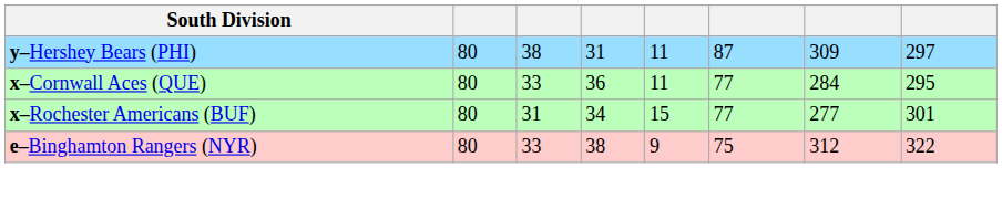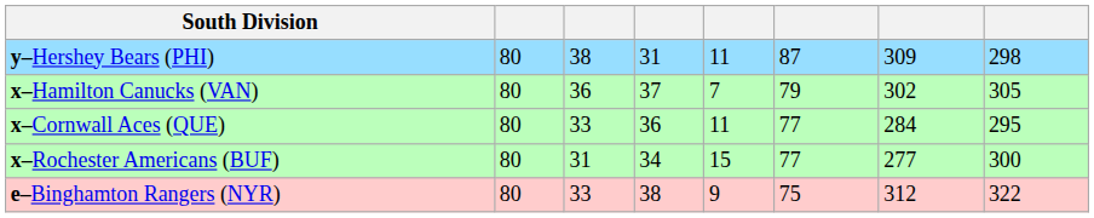y–Hershey Bears (PHI) | column 8: 297 -> 298
+ row: x–Hamilton Canucks (VAN) | 80 | 36 | 37 | 7 | 79 | 302 | 305
x–Rochester Americans (BUF) | column 8: 301 -> 300
